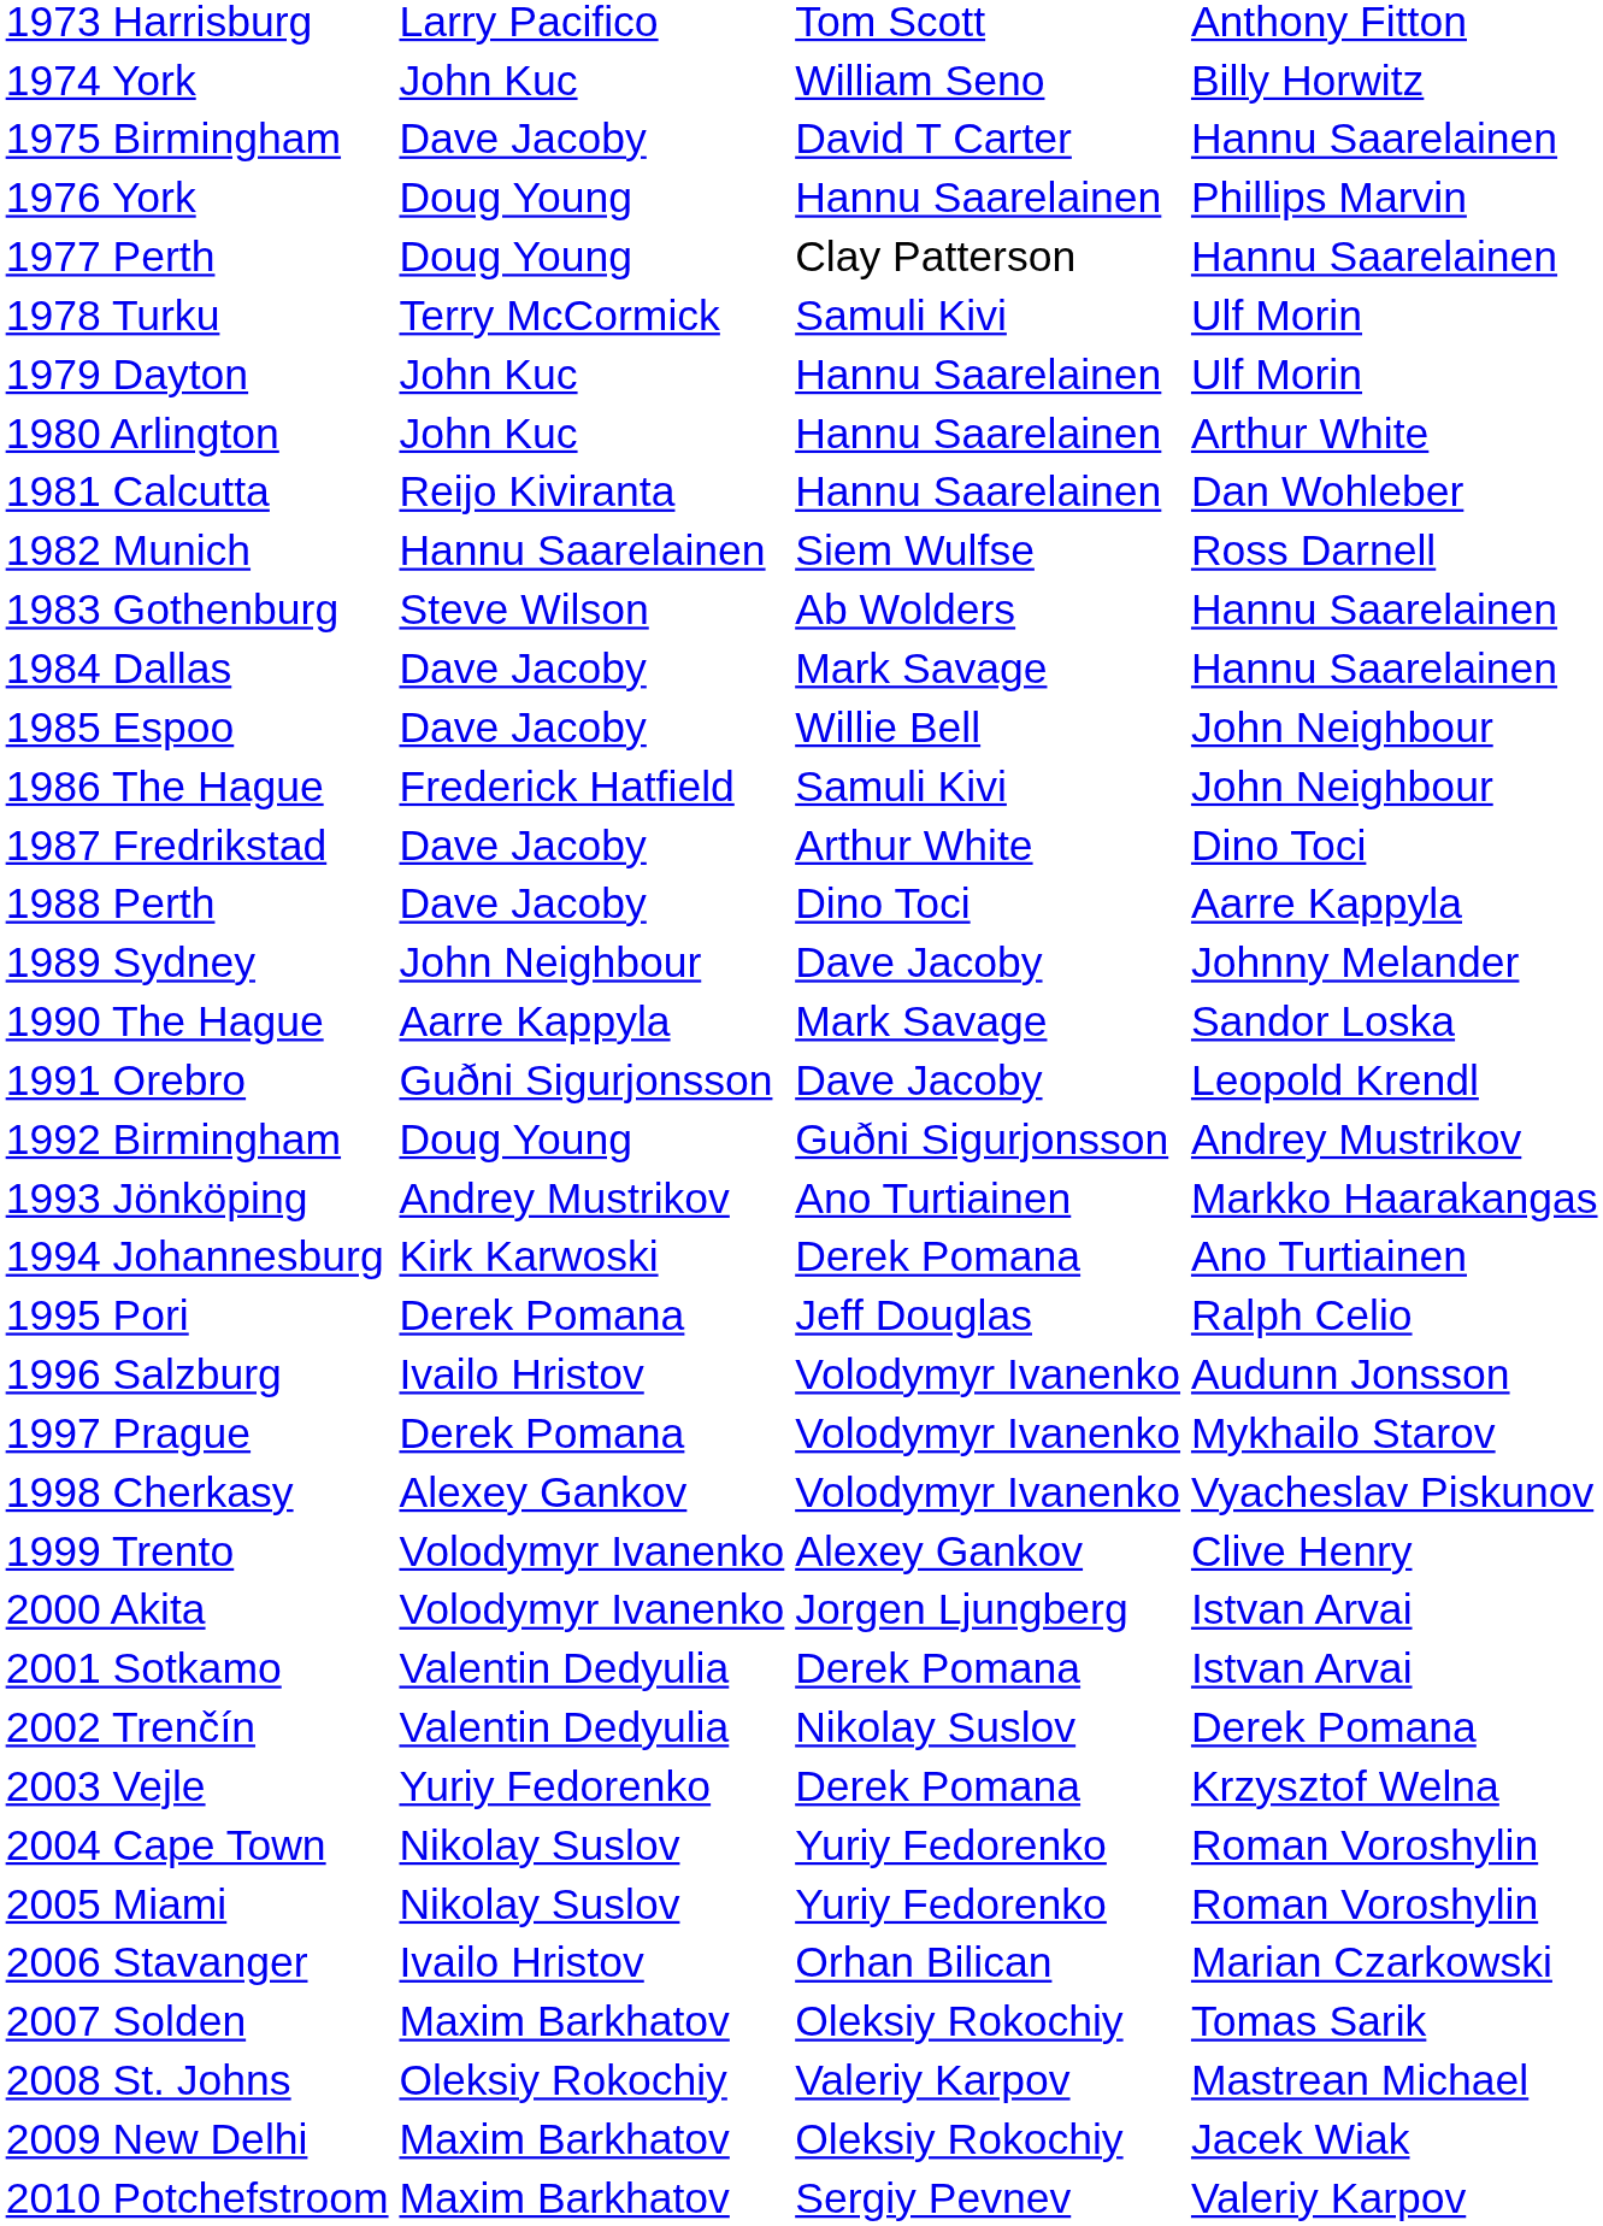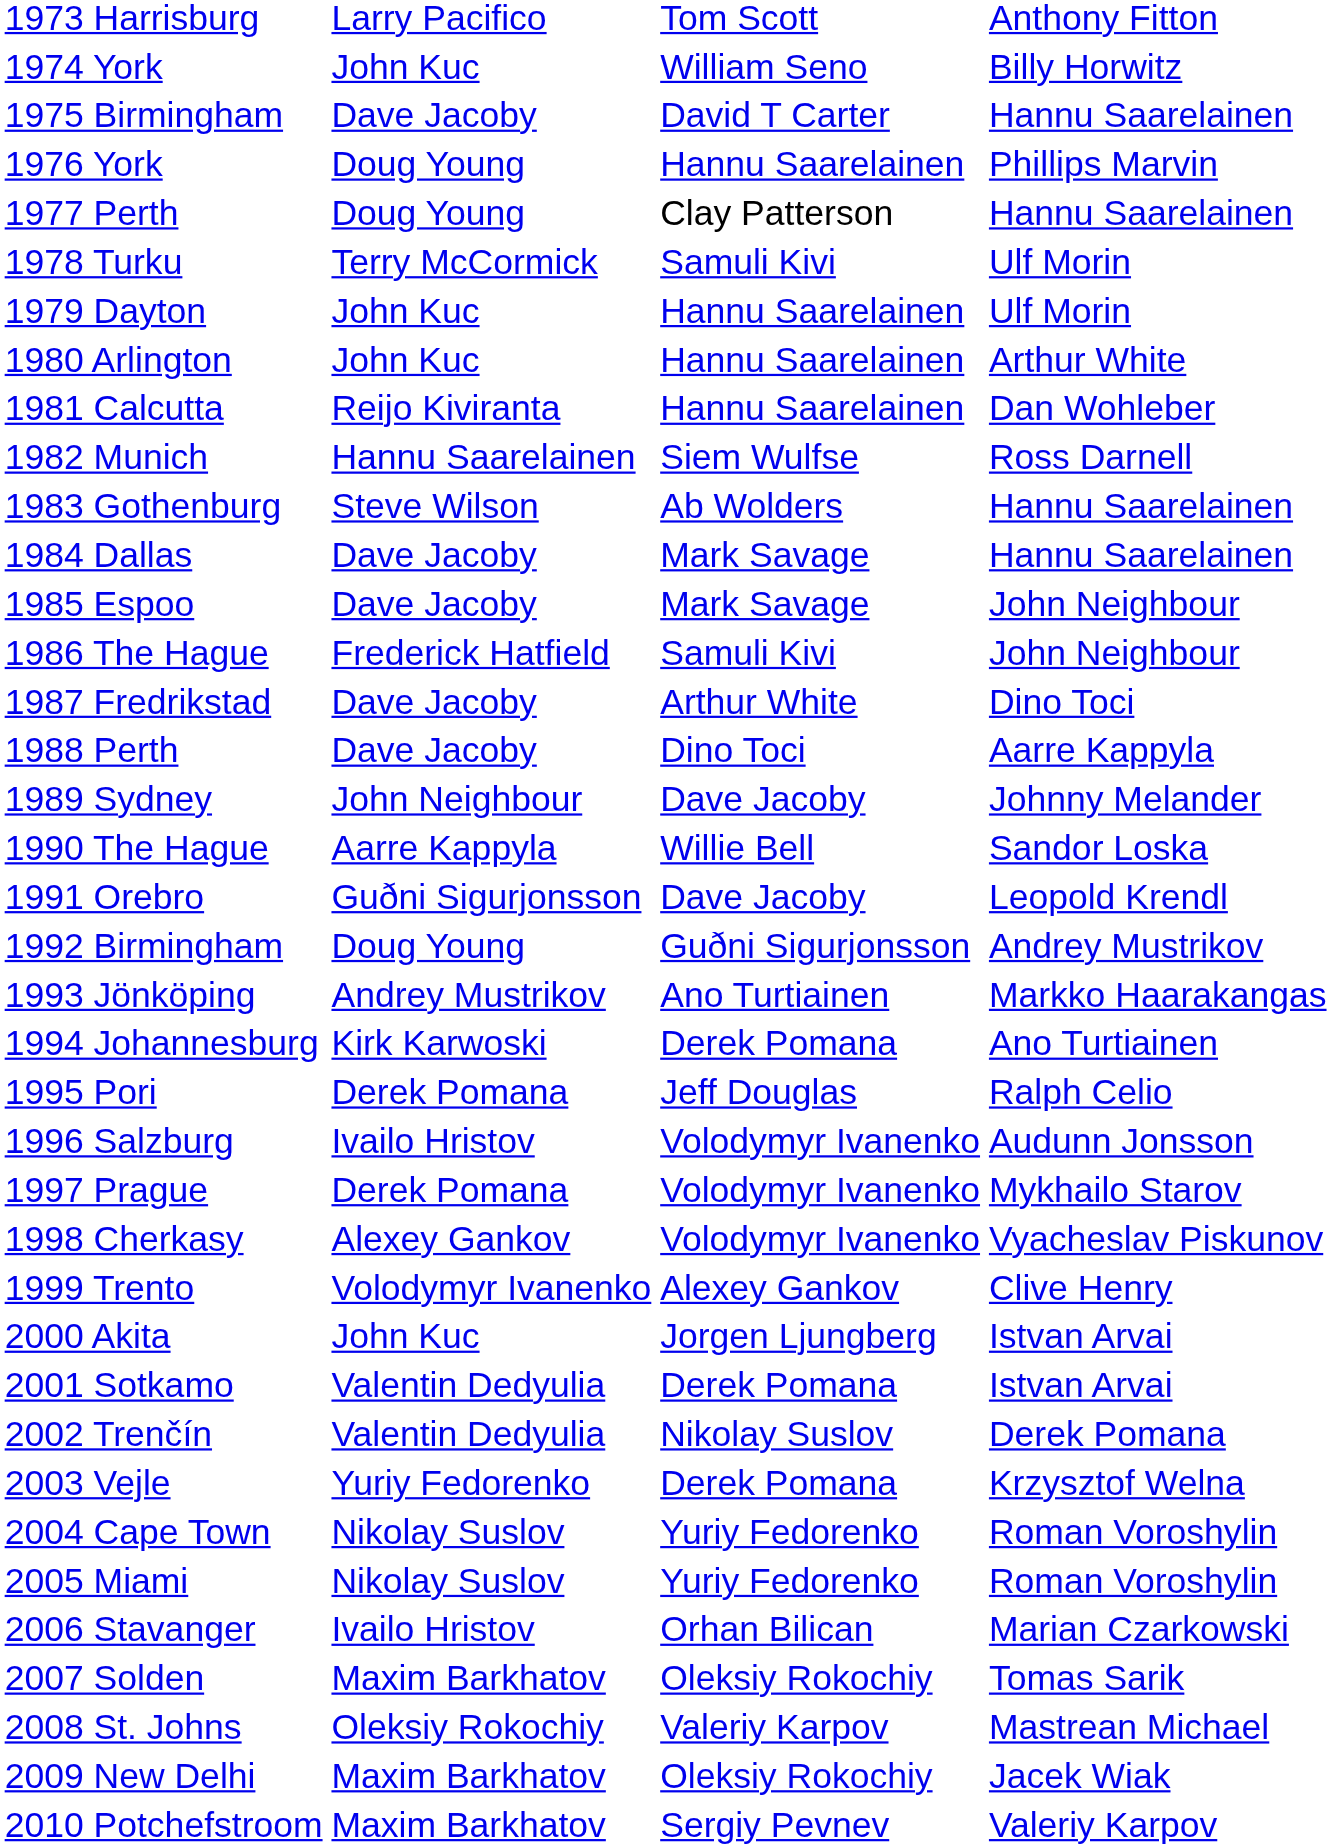1985 Espoo | column 3: Willie Bell -> Mark Savage
1990 The Hague | column 3: Mark Savage -> Willie Bell
2000 Akita | column 2: Volodymyr Ivanenko -> John Kuc
